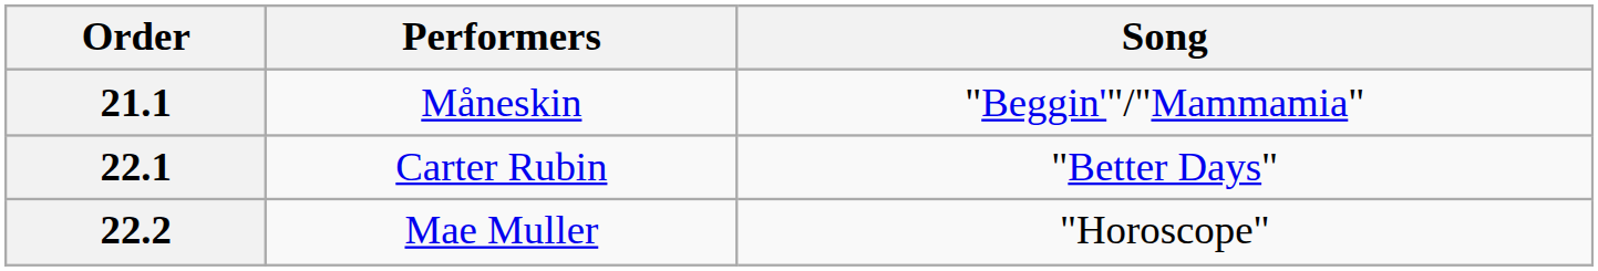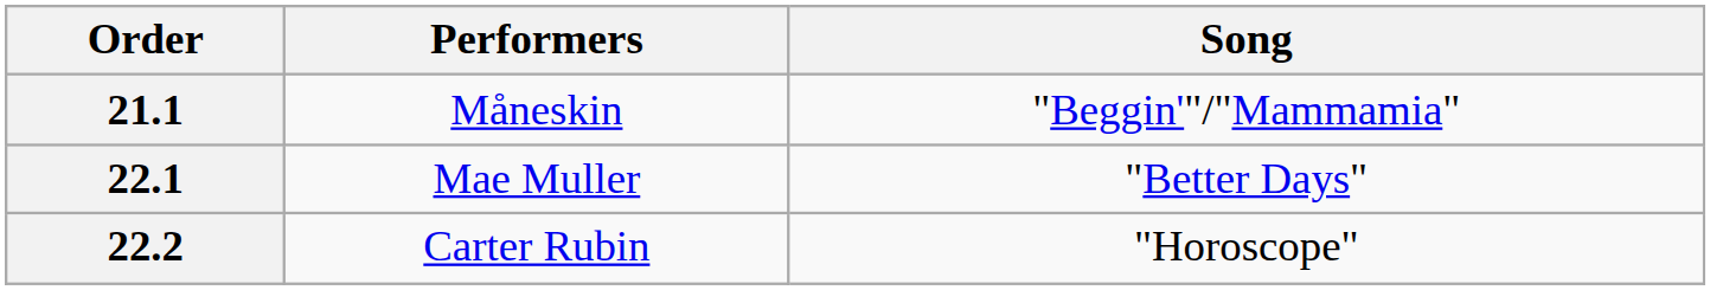22.1 | Performers: Carter Rubin -> Mae Muller
22.2 | Performers: Mae Muller -> Carter Rubin
